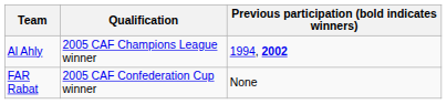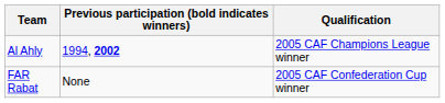columns swapped: Qualification <-> Previous participation (bold indicates winners)
